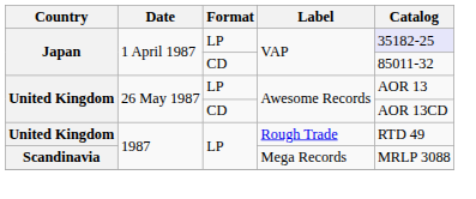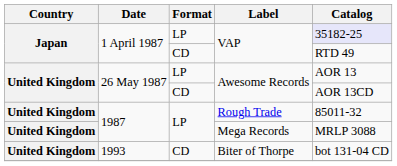CD / VAP | Catalog: 85011-32 -> RTD 49
Rough Trade | Catalog: RTD 49 -> 85011-32
Mega Records | Country: Scandinavia -> United Kingdom
+ row: United Kingdom | 1993 | CD | Biter of Thorpe | bot 131-04 CD
